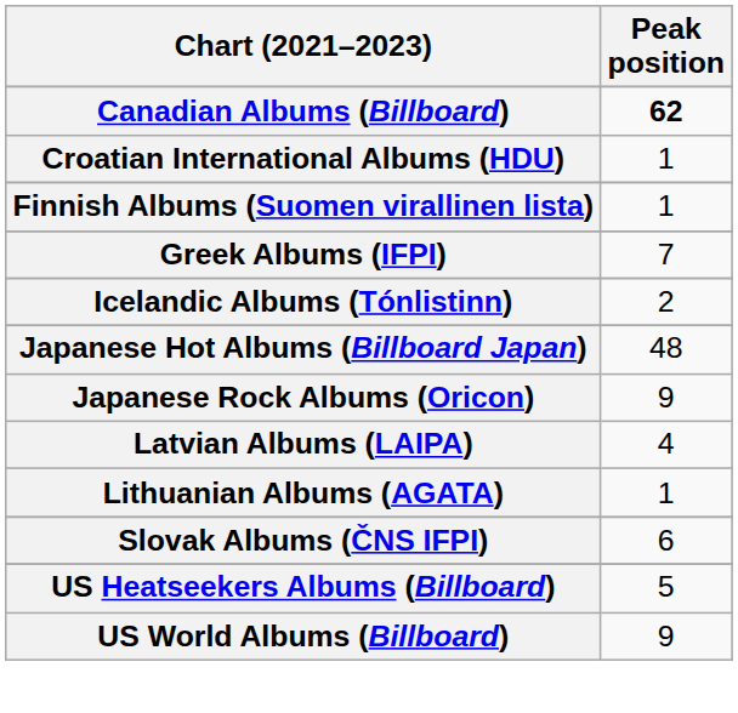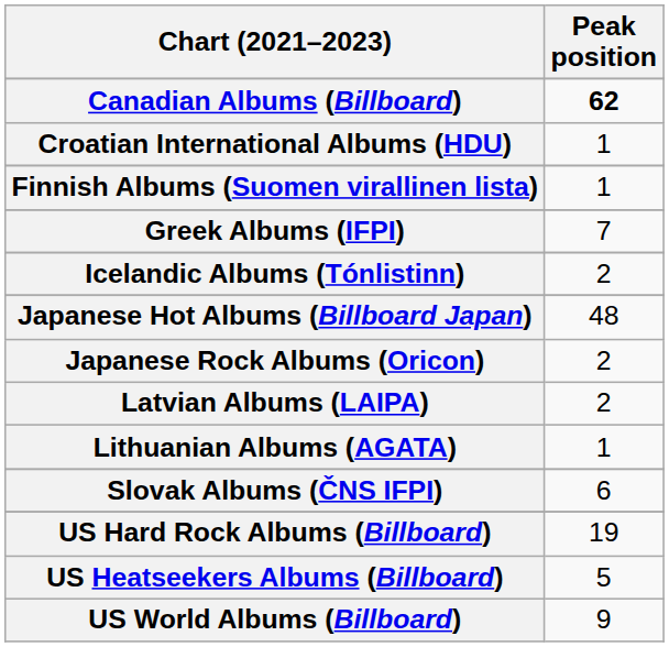Japanese Rock Albums (Oricon) | Peak position: 9 -> 2
Latvian Albums (LAIPA) | Peak position: 4 -> 2
+ row: US Hard Rock Albums (Billboard) | 19
